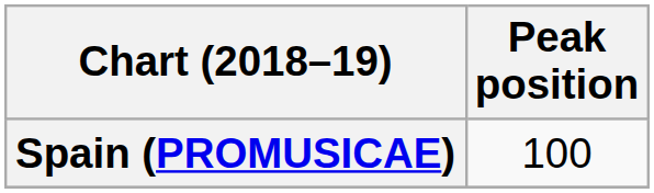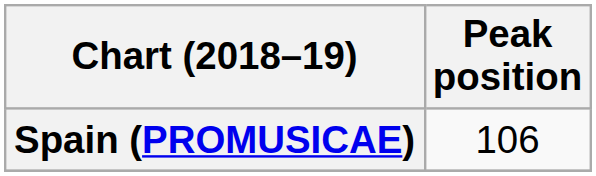Spain (PROMUSICAE) | Peak position: 100 -> 106
